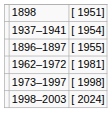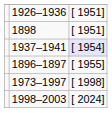+ row: 1926–1936 | [ 1951]
1937–1941 | column 3: no background -> lavender background
- row: 1962–1972 | [ 1981]
